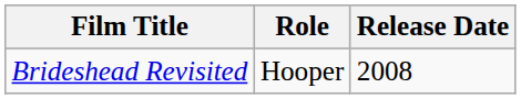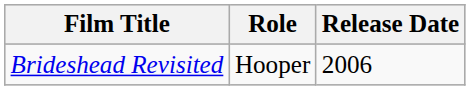Brideshead Revisited | Release Date: 2008 -> 2006
